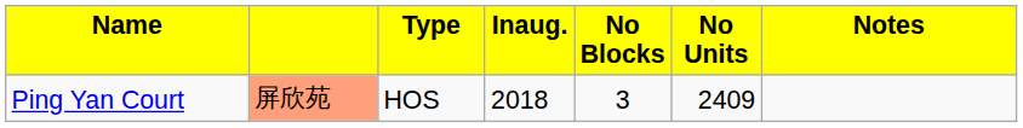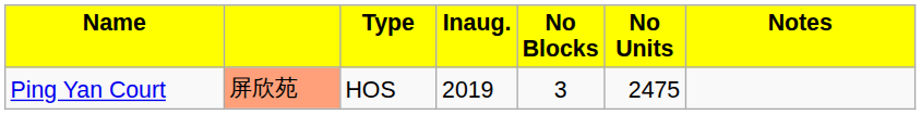Ping Yan Court | column 4: 2018 -> 2019
Ping Yan Court | column 6: 2409 -> 2475
